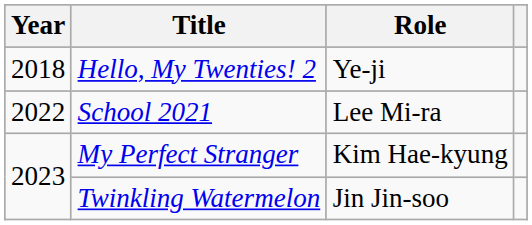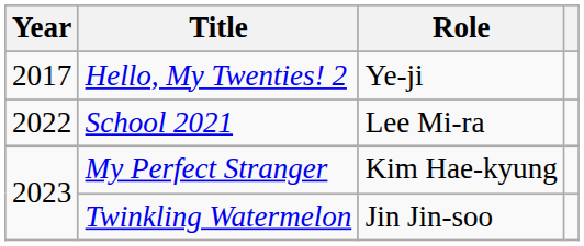Hello, My Twenties! 2 | Year: 2018 -> 2017
